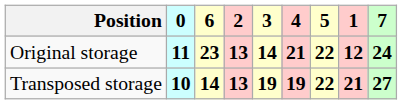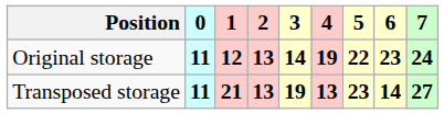columns swapped: 1 <-> 6
Original storage | 4: 21 -> 19
Transposed storage | 0: 10 -> 11
Transposed storage | 4: 19 -> 13
Transposed storage | 5: 22 -> 23
